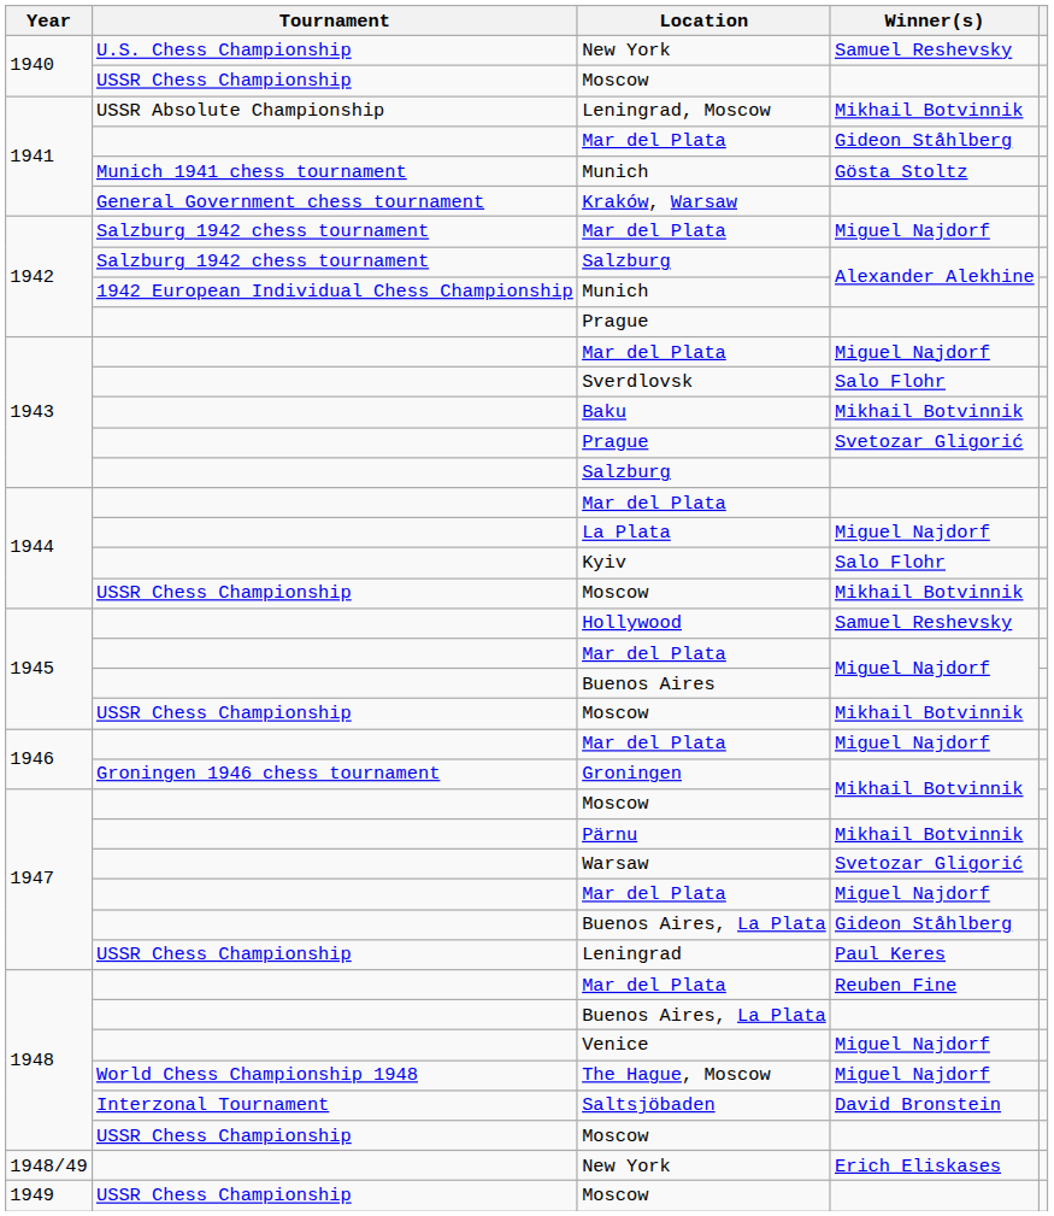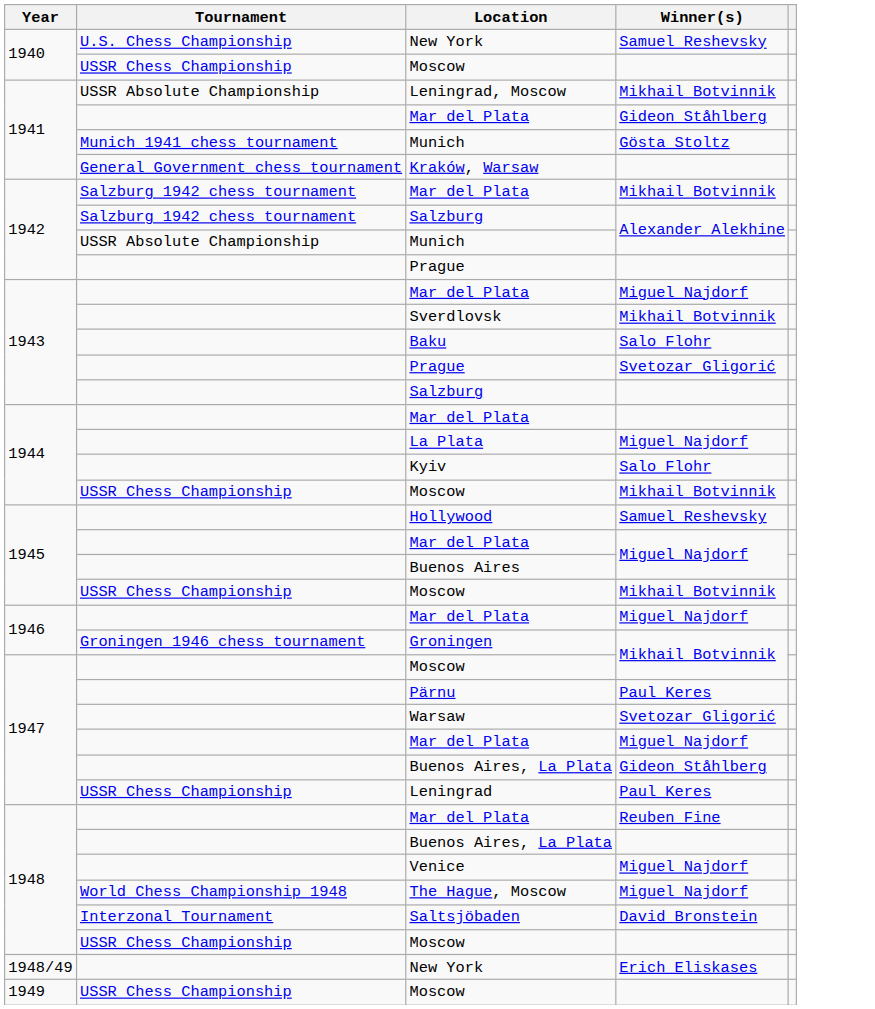1942 / Mar del Plata | Winner(s): Miguel Najdorf -> Mikhail Botvinnik
1942 / Munich | Tournament: 1942 European Individual Chess Championship -> USSR Absolute Championship
Sverdlovsk | Winner(s): Salo Flohr -> Mikhail Botvinnik
Baku | Winner(s): Mikhail Botvinnik -> Salo Flohr
Pärnu | Winner(s): Mikhail Botvinnik -> Paul Keres
